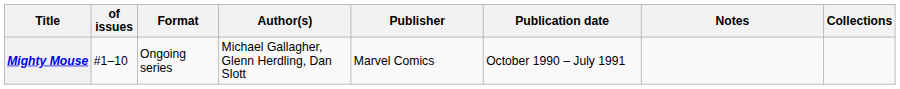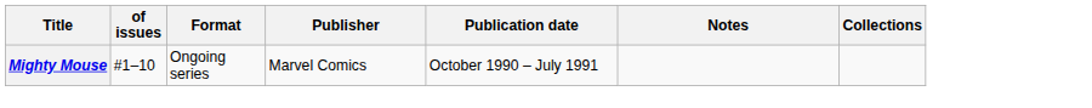- column: Author(s) | Michael Gallagher, Glenn Herdling, Dan Slott
